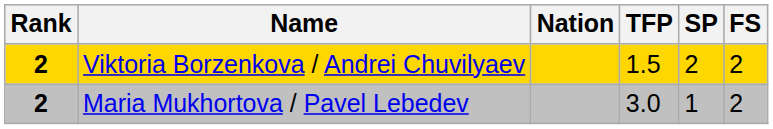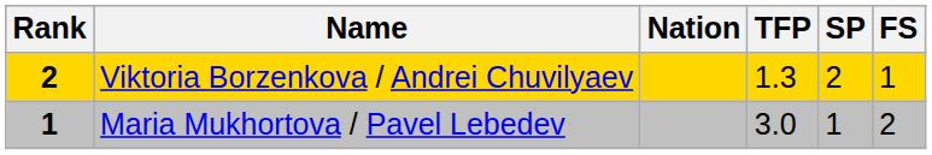Viktoria Borzenkova / Andrei Chuvilyaev | TFP: 1.5 -> 1.3
Viktoria Borzenkova / Andrei Chuvilyaev | FS: 2 -> 1
Maria Mukhortova / Pavel Lebedev | Rank: 2 -> 1
